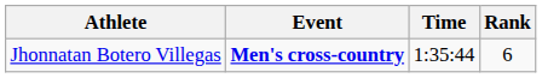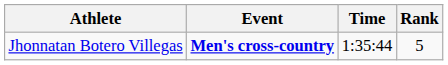Jhonnatan Botero Villegas | Rank: 6 -> 5
